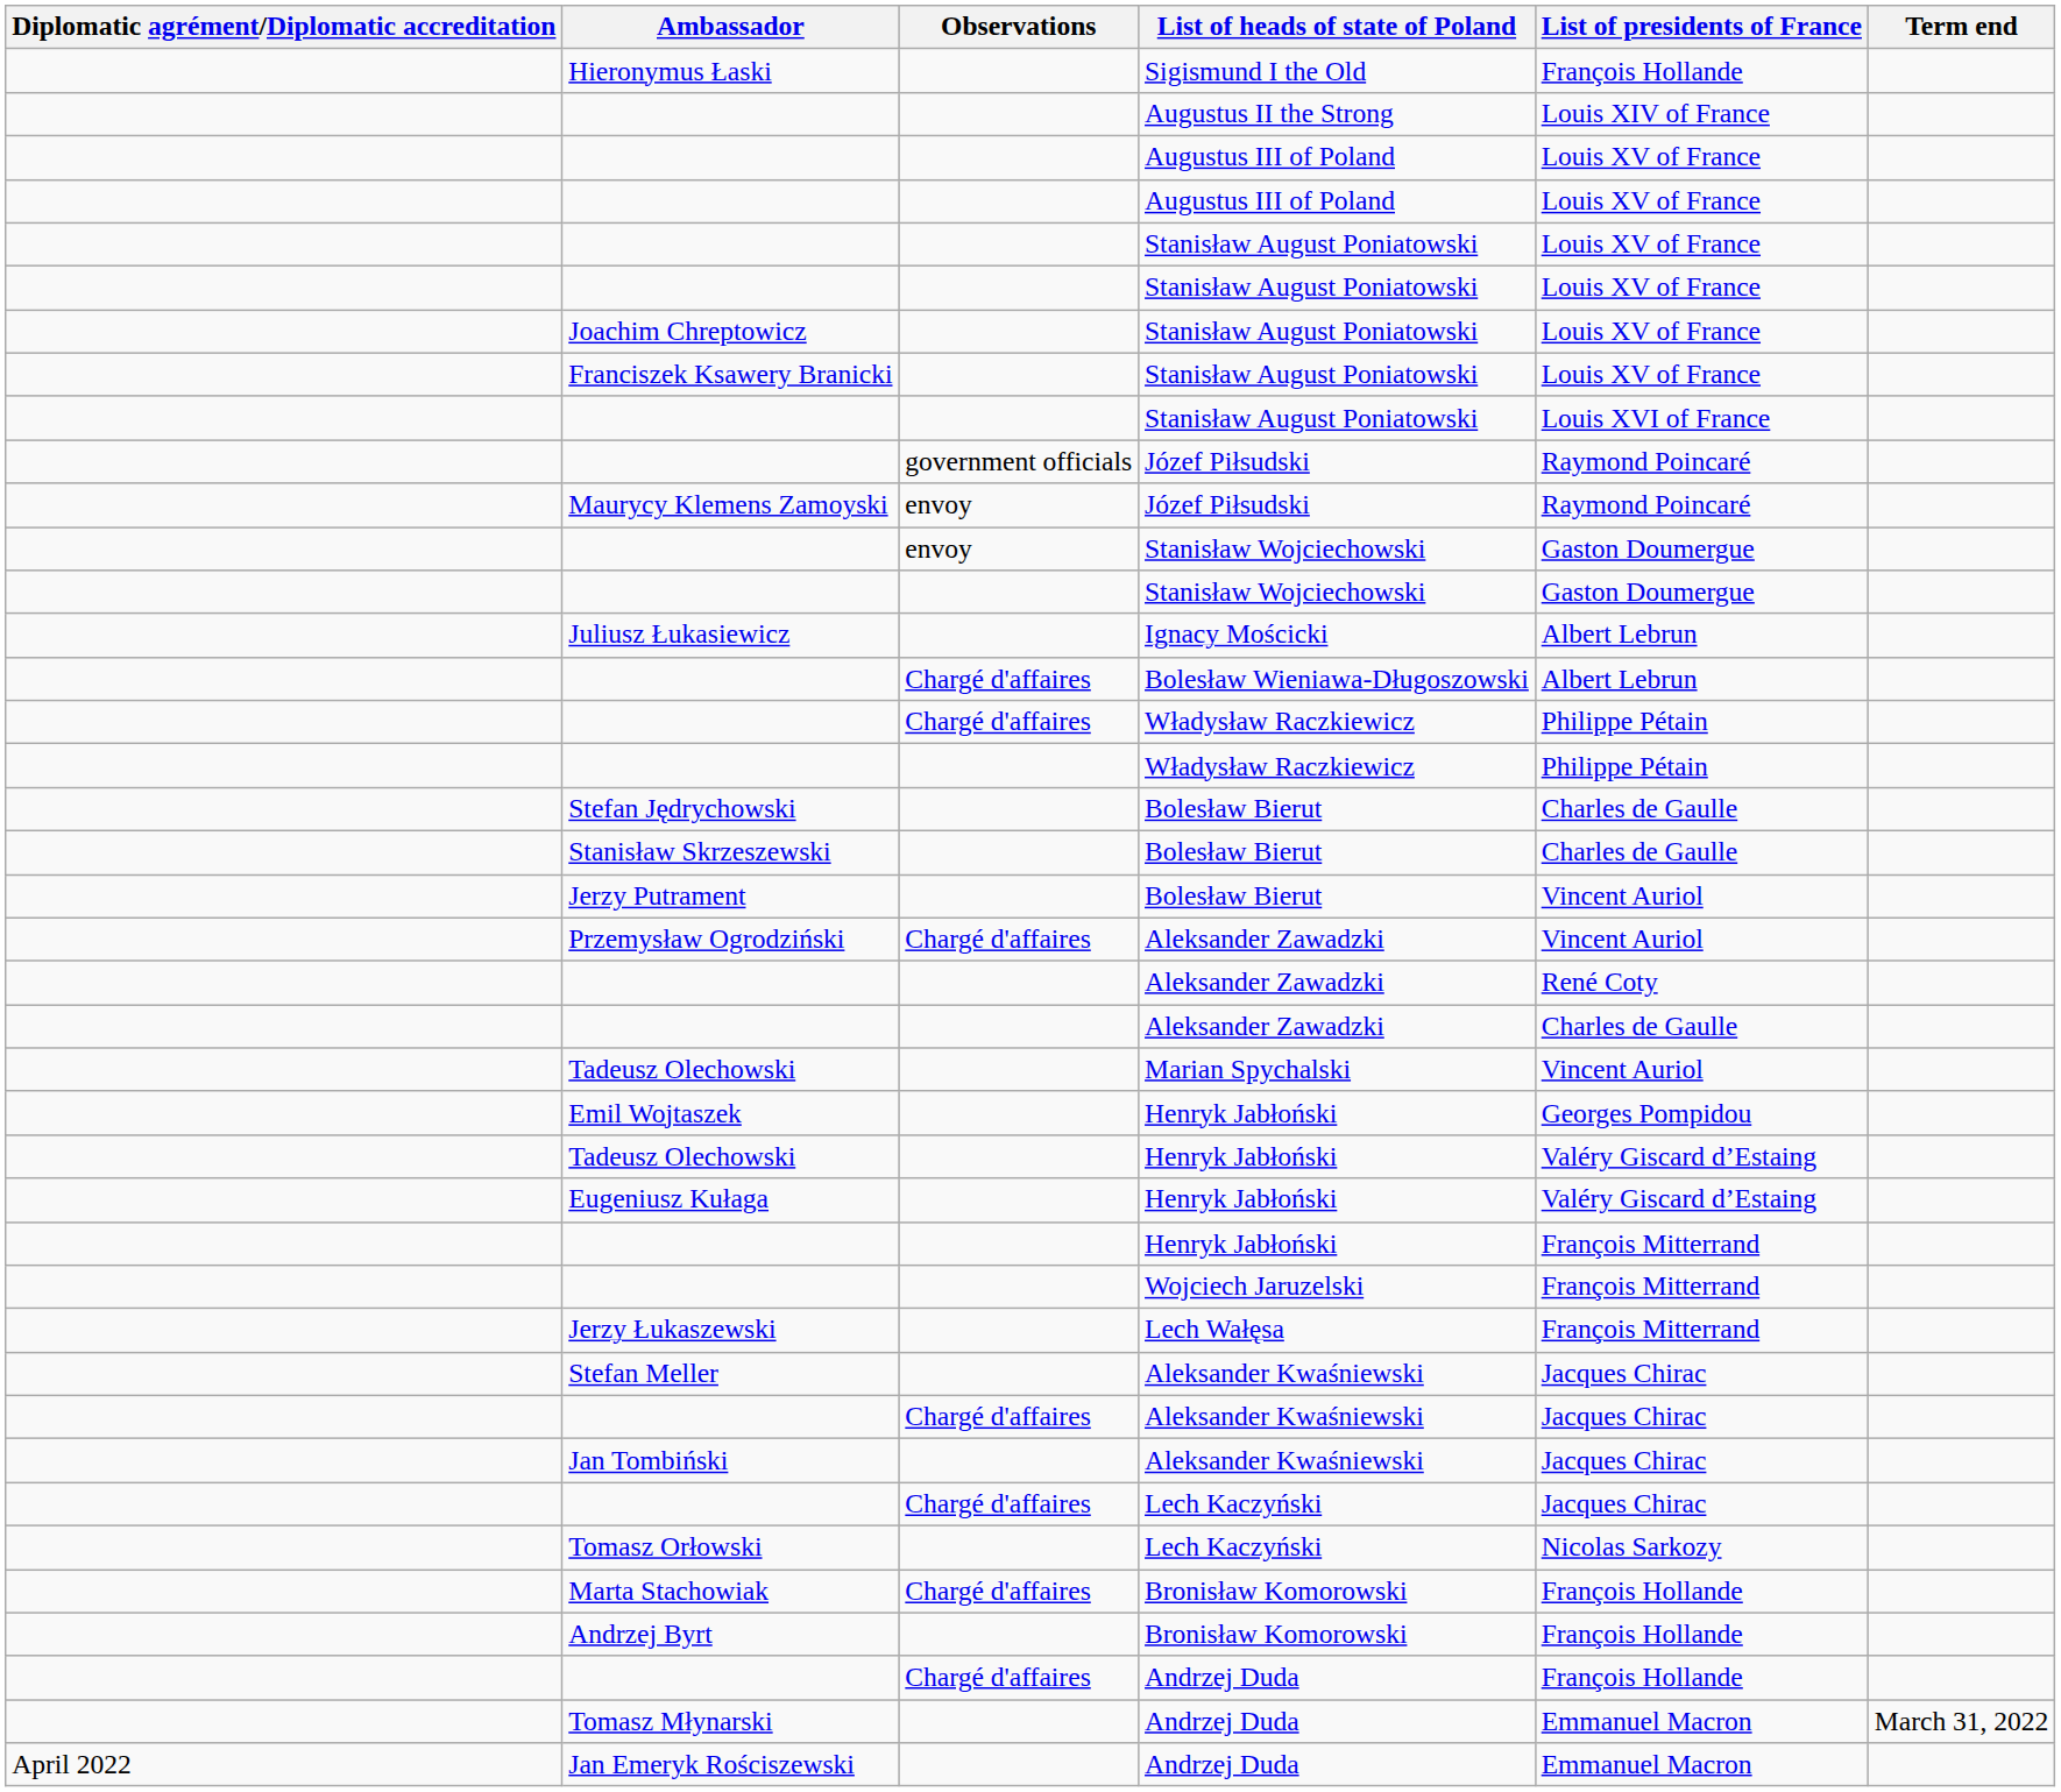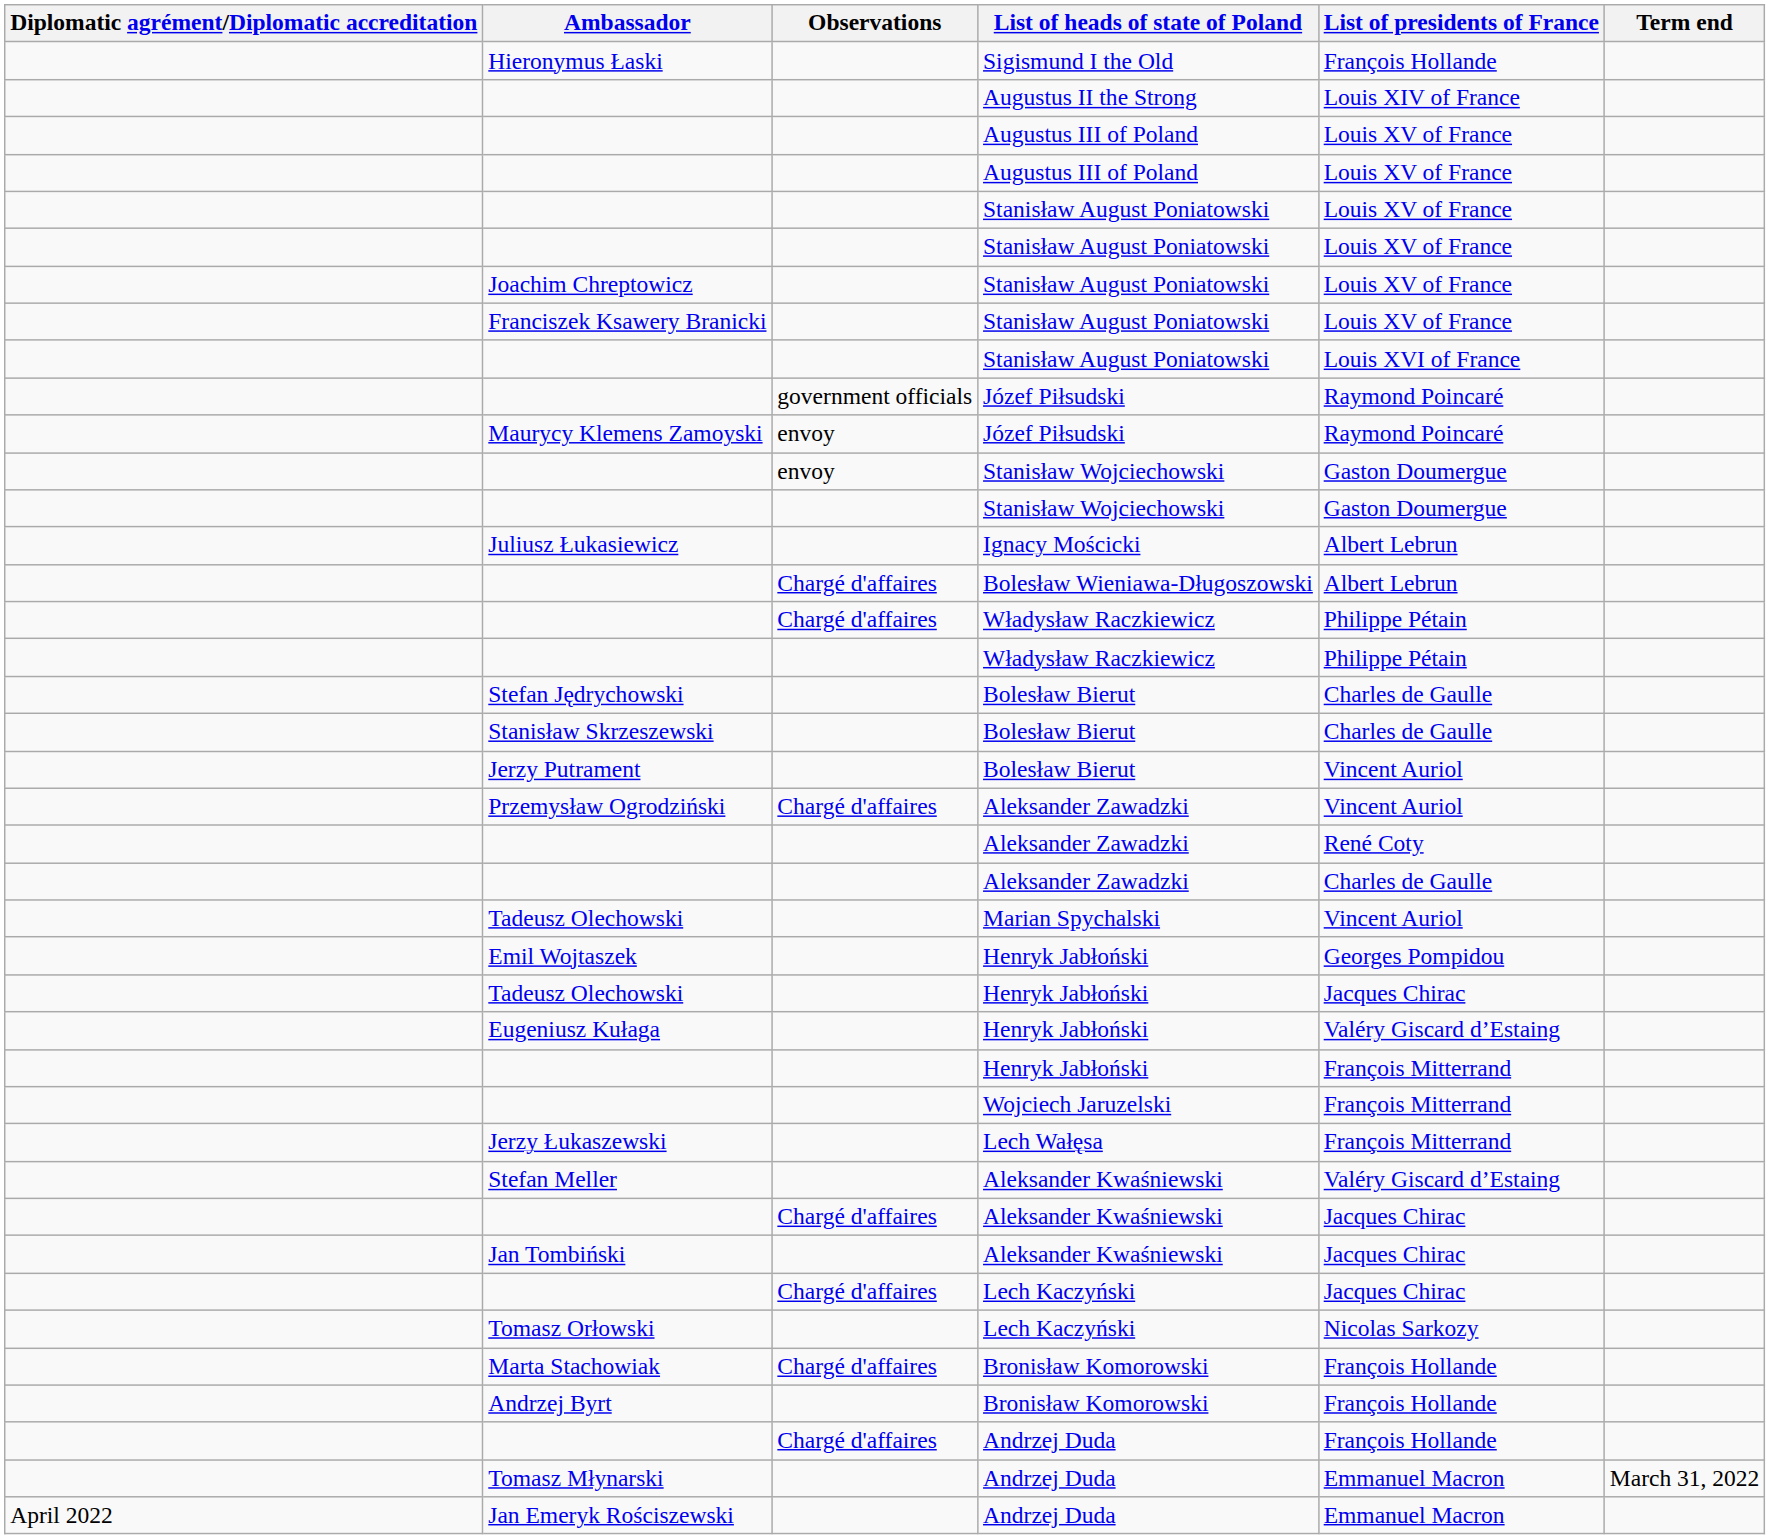Tadeusz Olechowski / Henryk Jabłoński | List of presidents of France: Valéry Giscard d’Estaing -> Jacques Chirac
Stefan Meller | List of presidents of France: Jacques Chirac -> Valéry Giscard d’Estaing
